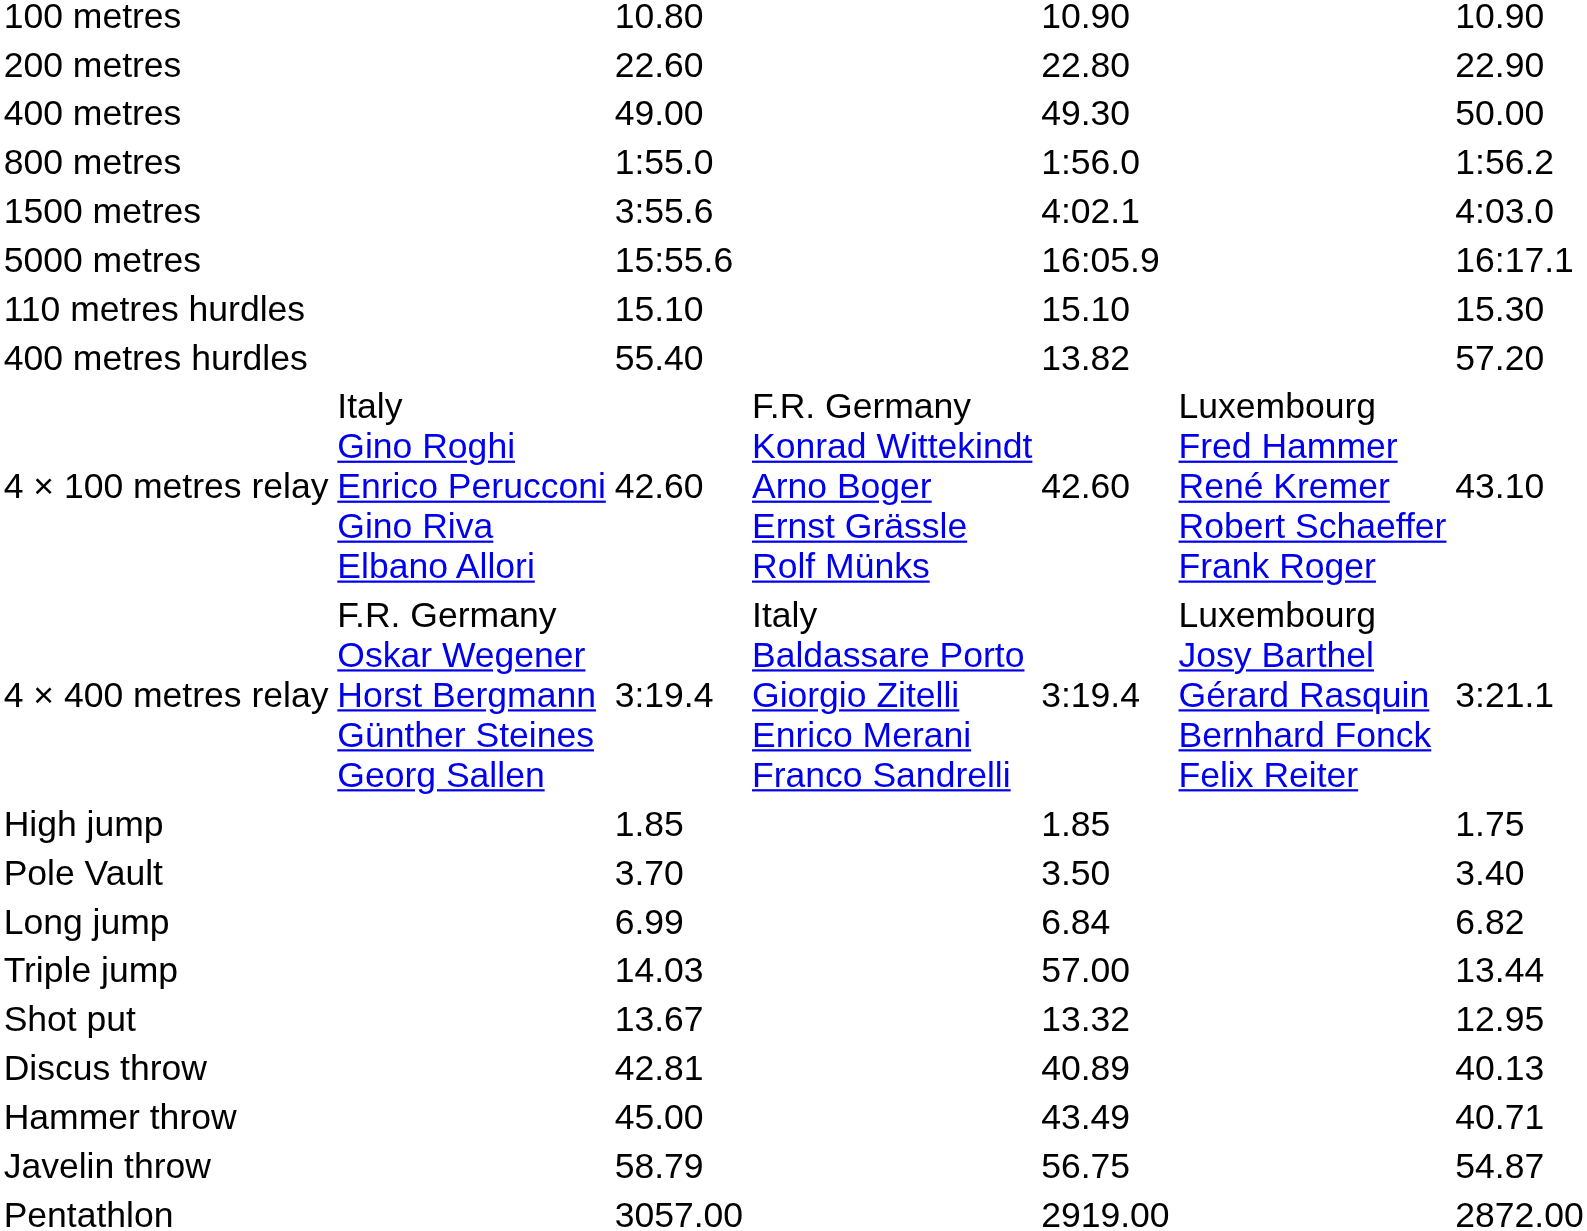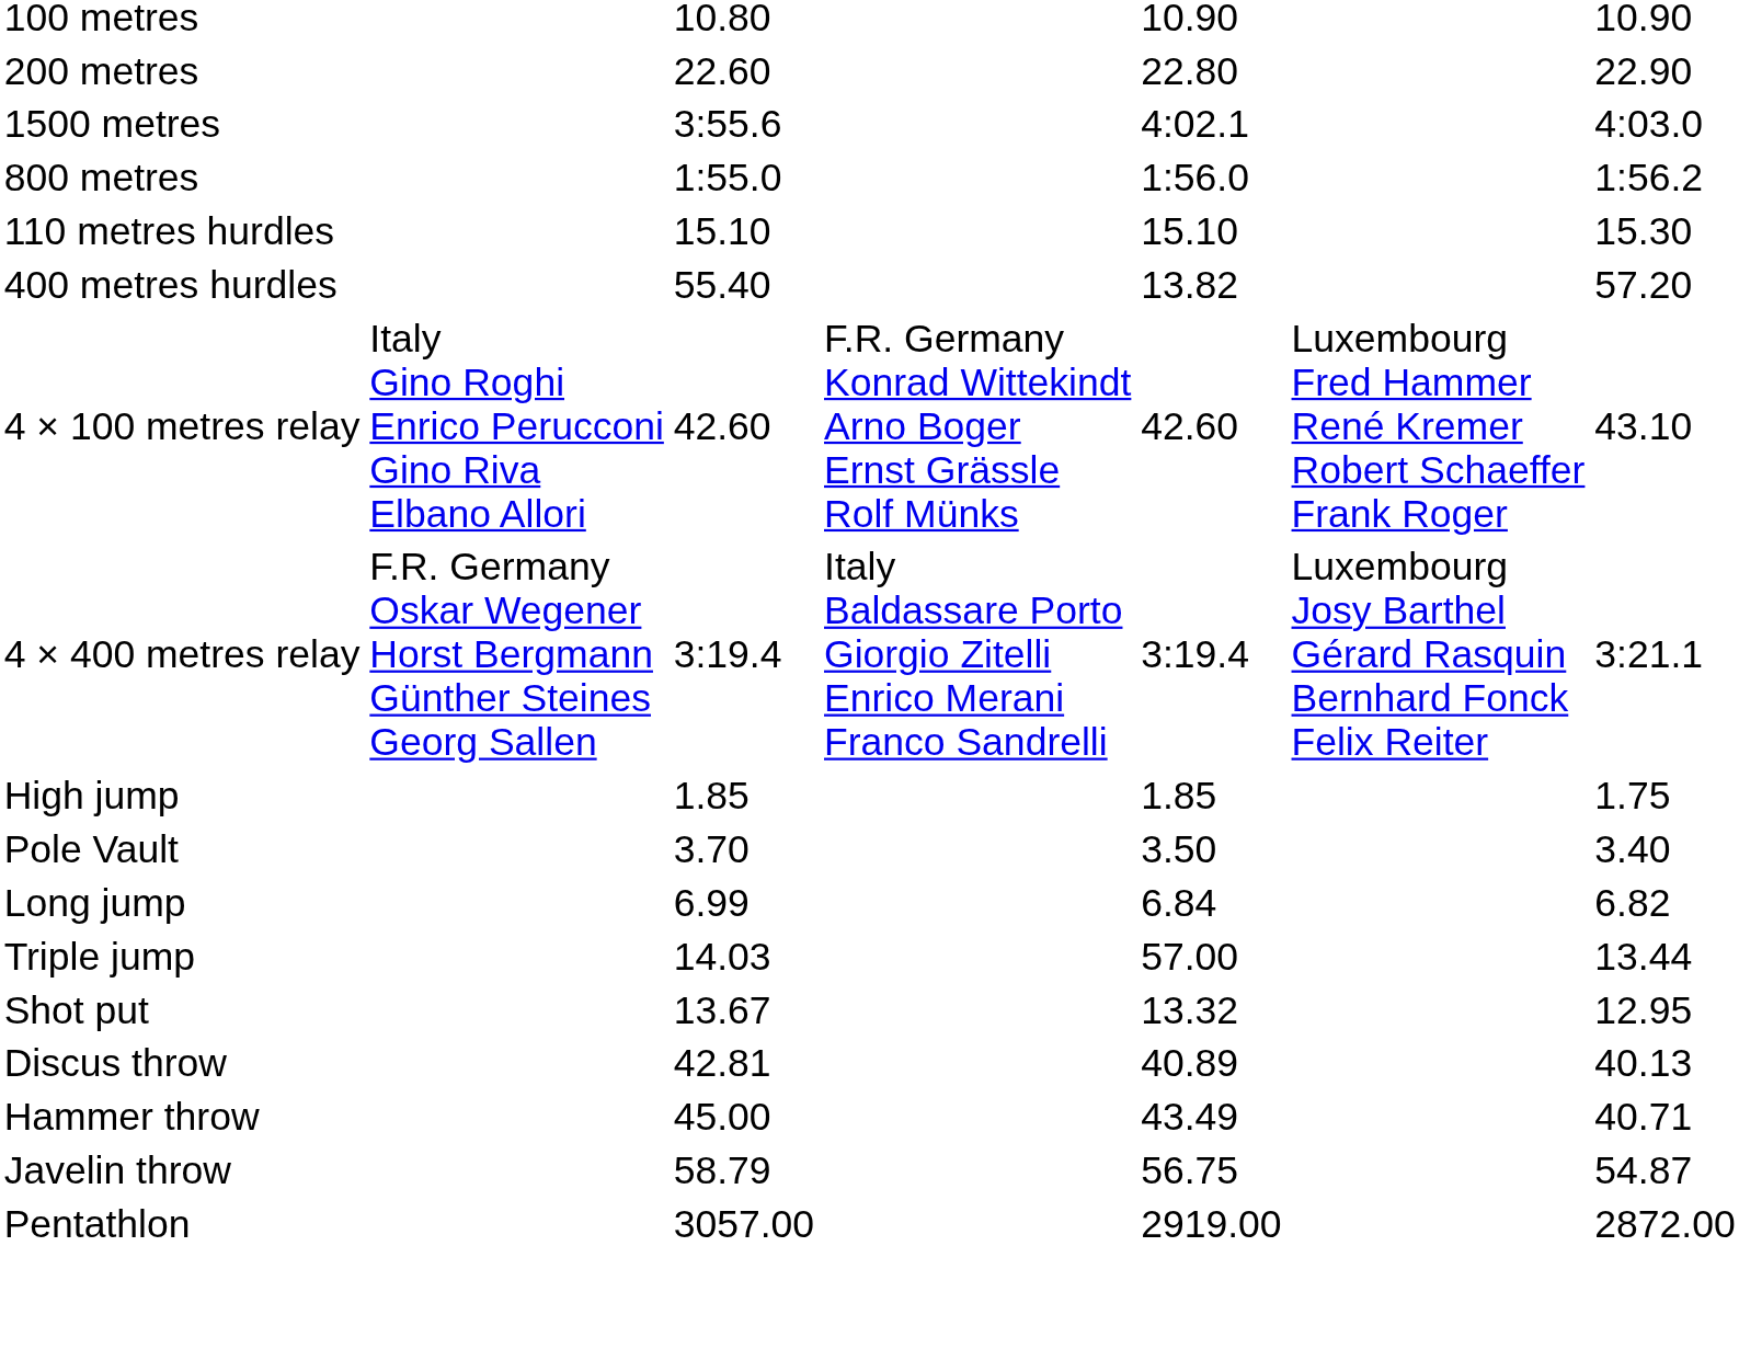- row: 400 metres | 49.00 | 49.30 | 50.00
rows swapped: 800 metres <-> 1500 metres
- row: 5000 metres | 15:55.6 | 16:05.9 | 16:17.1
